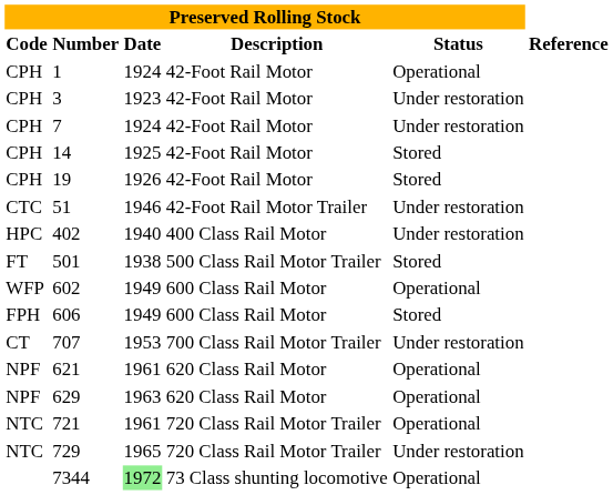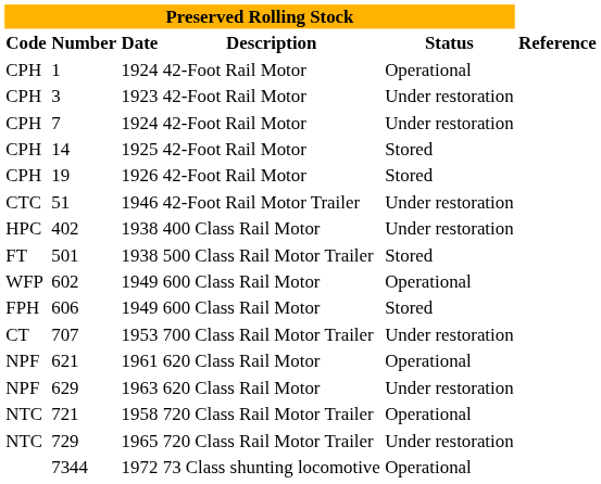402 | Preserved Rolling Stock / Date: 1940 -> 1938
629 | Preserved Rolling Stock / Status: Operational -> Under restoration
721 | Preserved Rolling Stock / Date: 1961 -> 1958
7344 | Preserved Rolling Stock / Date: lightgreen background -> no background
